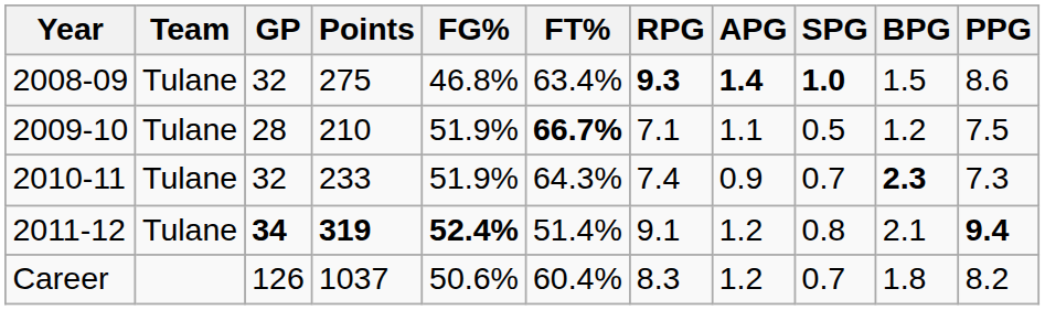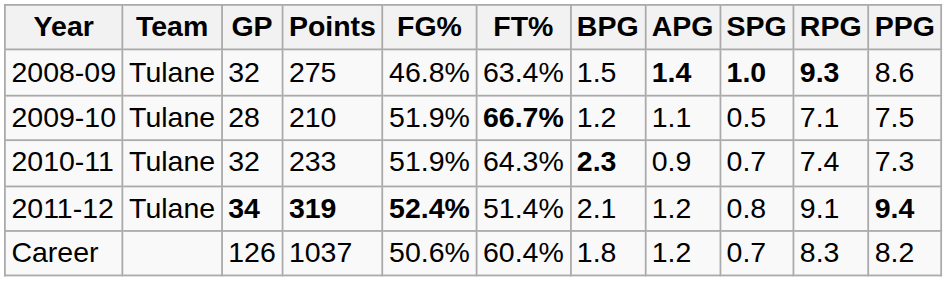columns swapped: RPG <-> BPG
